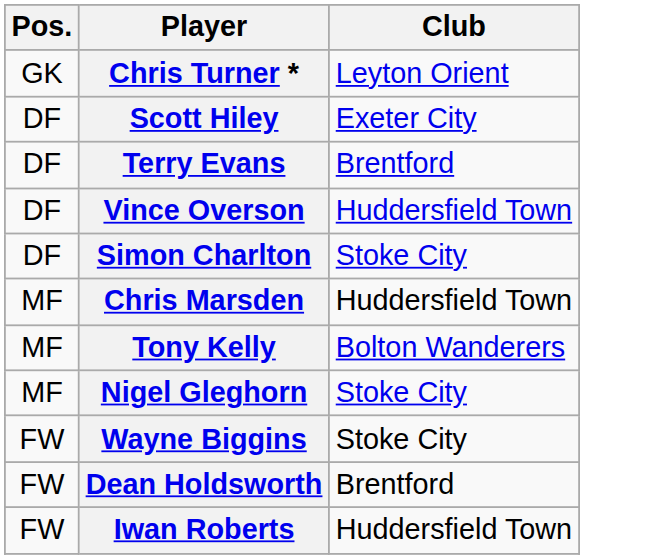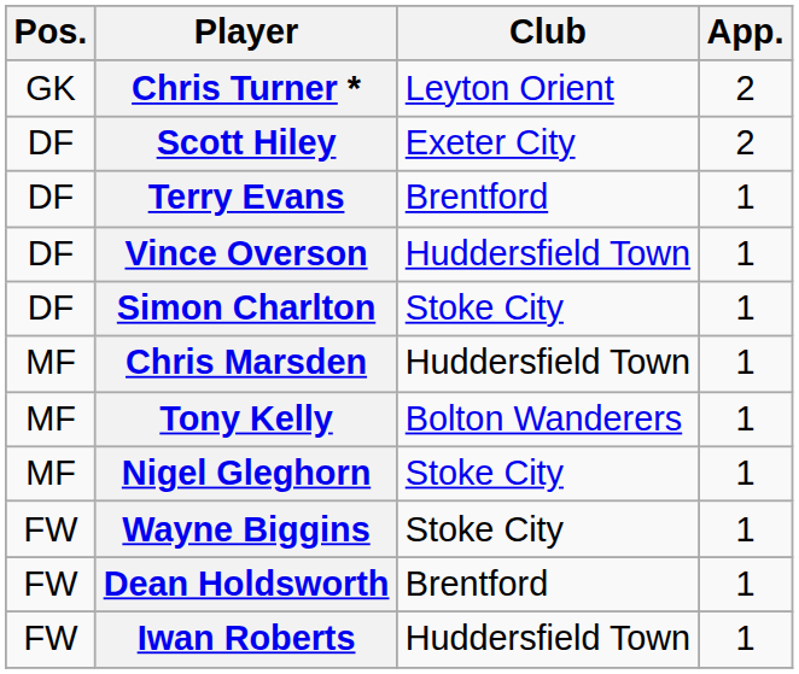+ column: App. | 2 | 2 | 1 | 1 | 1 | 1 | 1 | 1 | 1 | 1 | 1
